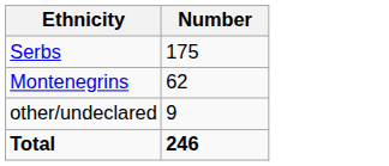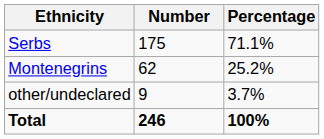+ column: Percentage | 71.1% | 25.2% | 3.7% | 100%
